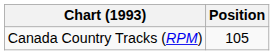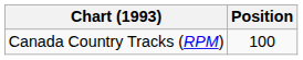Canada Country Tracks (RPM) | Position: 105 -> 100
